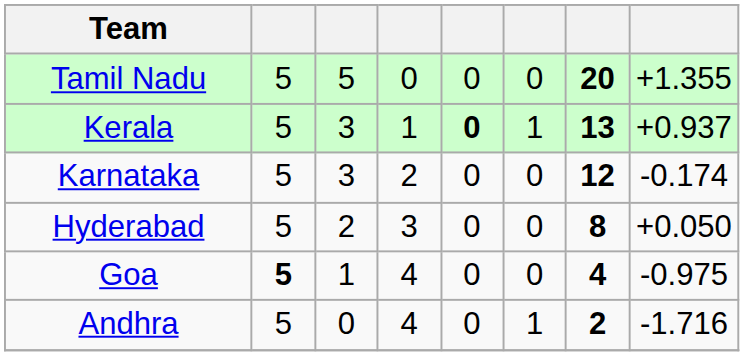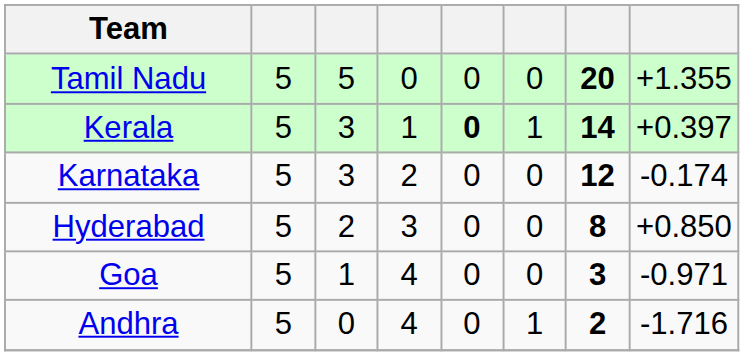Kerala | column 7: 13 -> 14
Kerala | column 8: +0.937 -> +0.397
Hyderabad | column 8: +0.050 -> +0.850
Goa | column 2: bold -> normal
Goa | column 7: 4 -> 3
Goa | column 8: -0.975 -> -0.971
